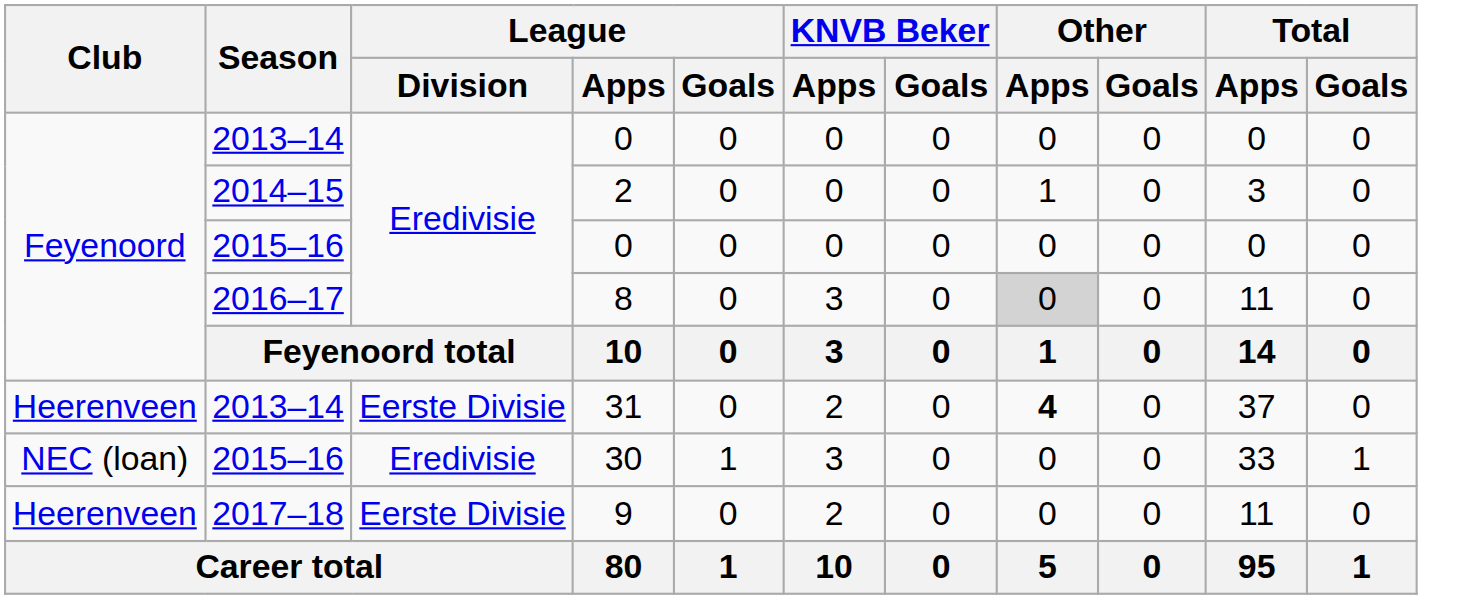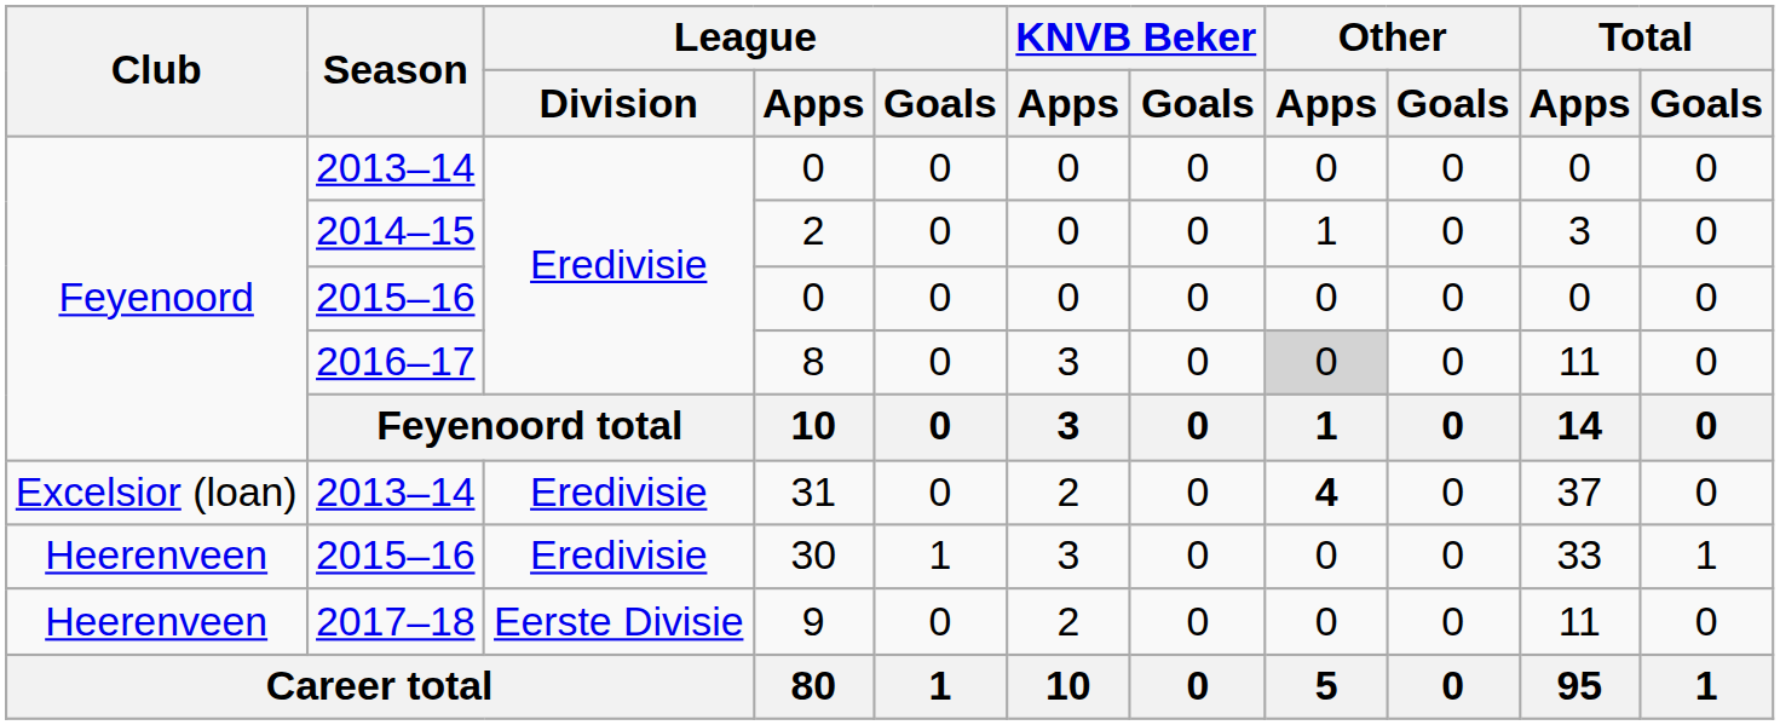31 | Club: Heerenveen -> Excelsior (loan)
31 | League / Division: Eerste Divisie -> Eredivisie
30 | Club: NEC (loan) -> Heerenveen
